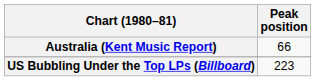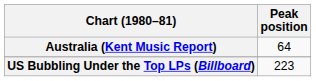Australia (Kent Music Report) | Peak position: 66 -> 64
